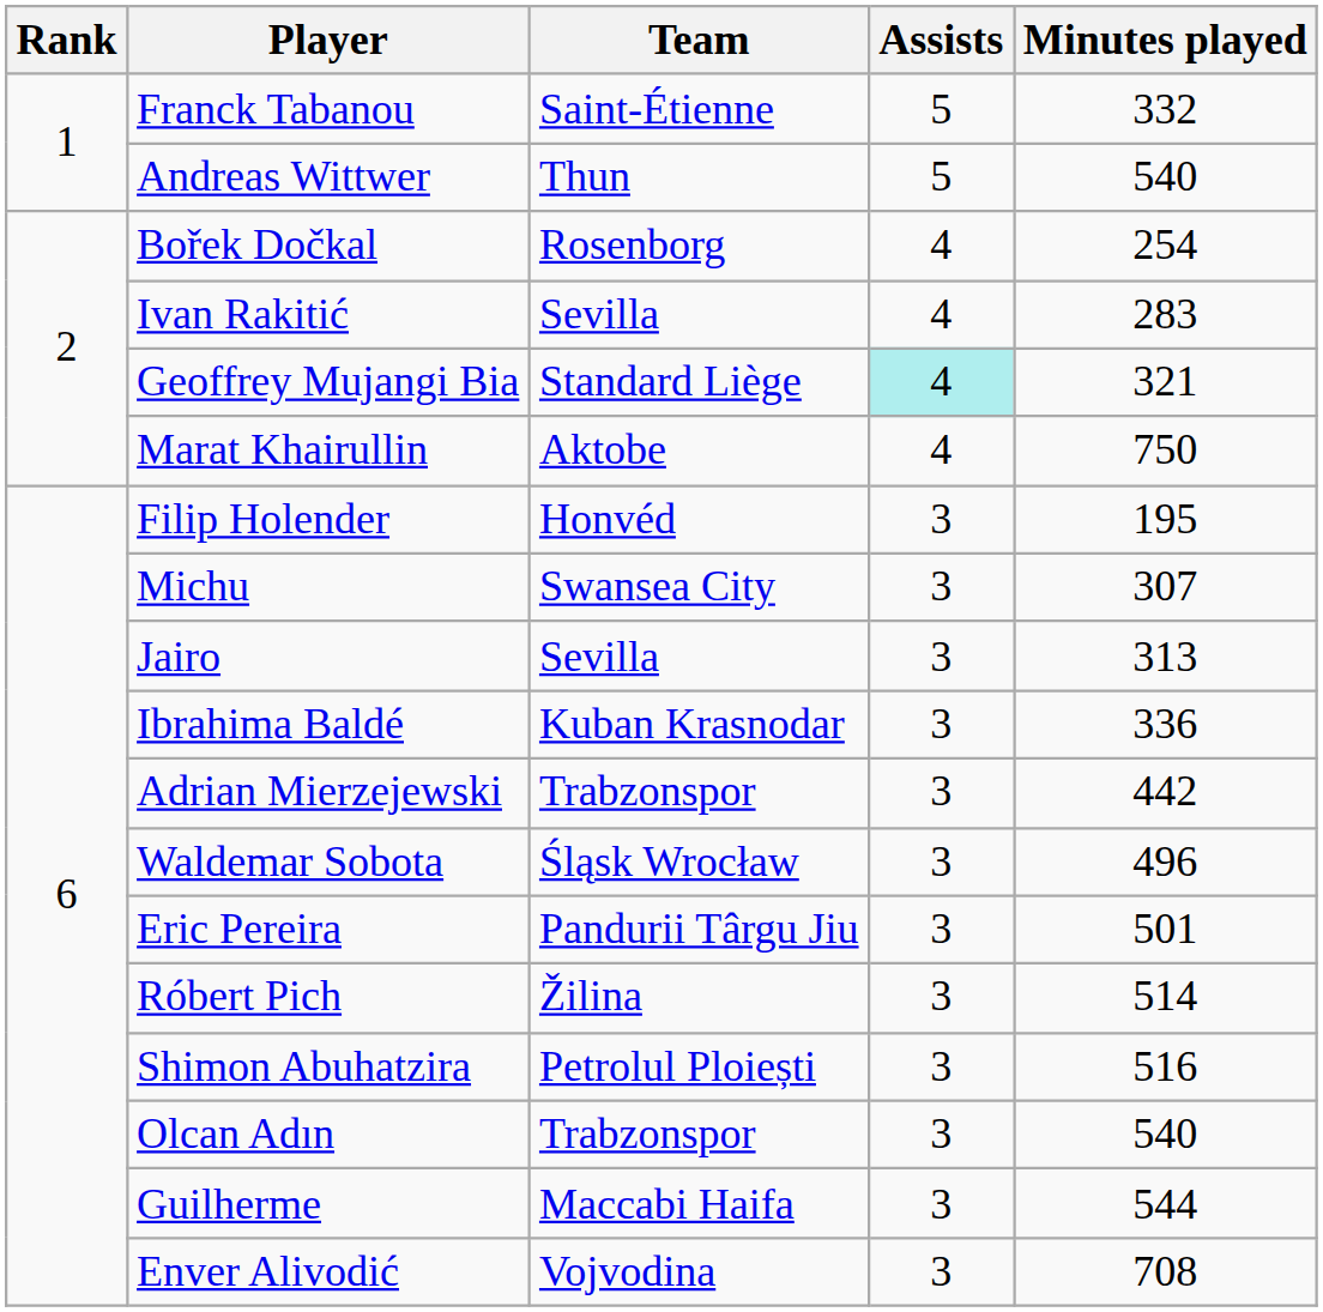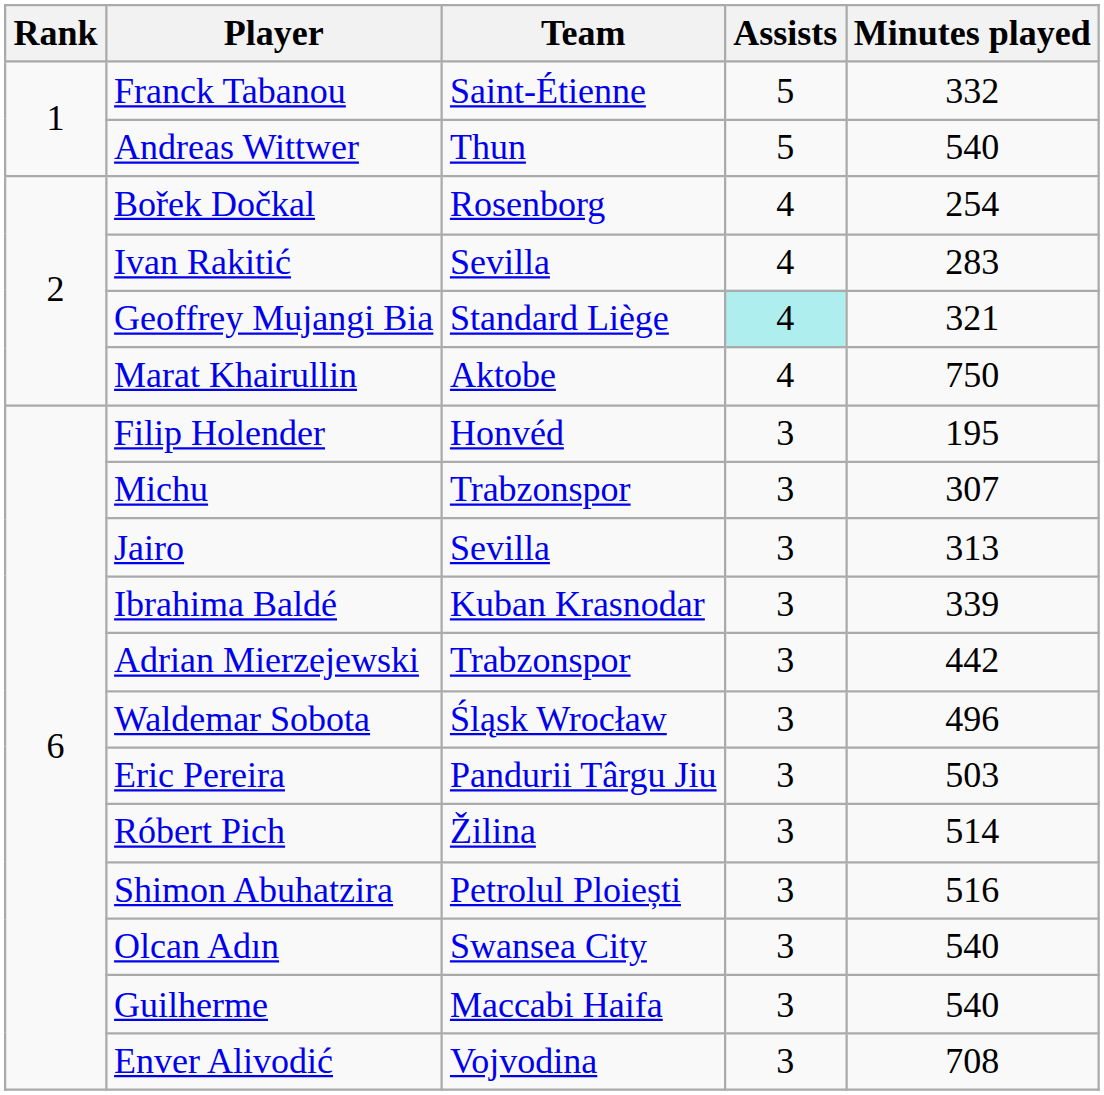Michu | Team: Swansea City -> Trabzonspor
Ibrahima Baldé | Minutes played: 336 -> 339
Eric Pereira | Minutes played: 501 -> 503
Olcan Adın | Team: Trabzonspor -> Swansea City
Guilherme | Minutes played: 544 -> 540
